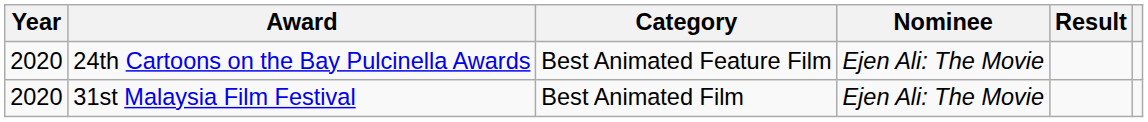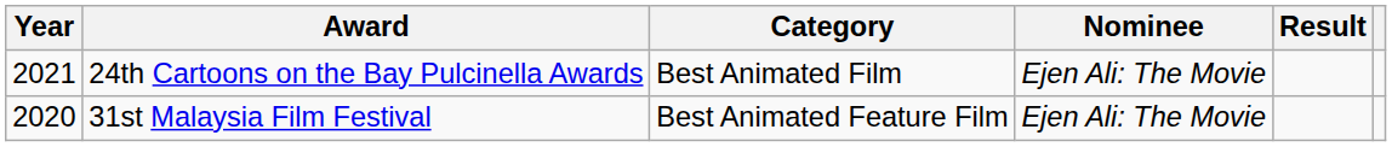24th Cartoons on the Bay Pulcinella Awards | Year: 2020 -> 2021
24th Cartoons on the Bay Pulcinella Awards | Category: Best Animated Feature Film -> Best Animated Film
31st Malaysia Film Festival | Category: Best Animated Film -> Best Animated Feature Film
